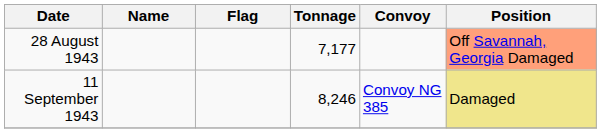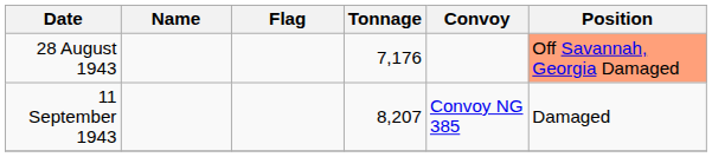28 August 1943 | Tonnage: 7,177 -> 7,176
11 September 1943 | Tonnage: 8,246 -> 8,207
11 September 1943 | Position: khaki background -> no background
